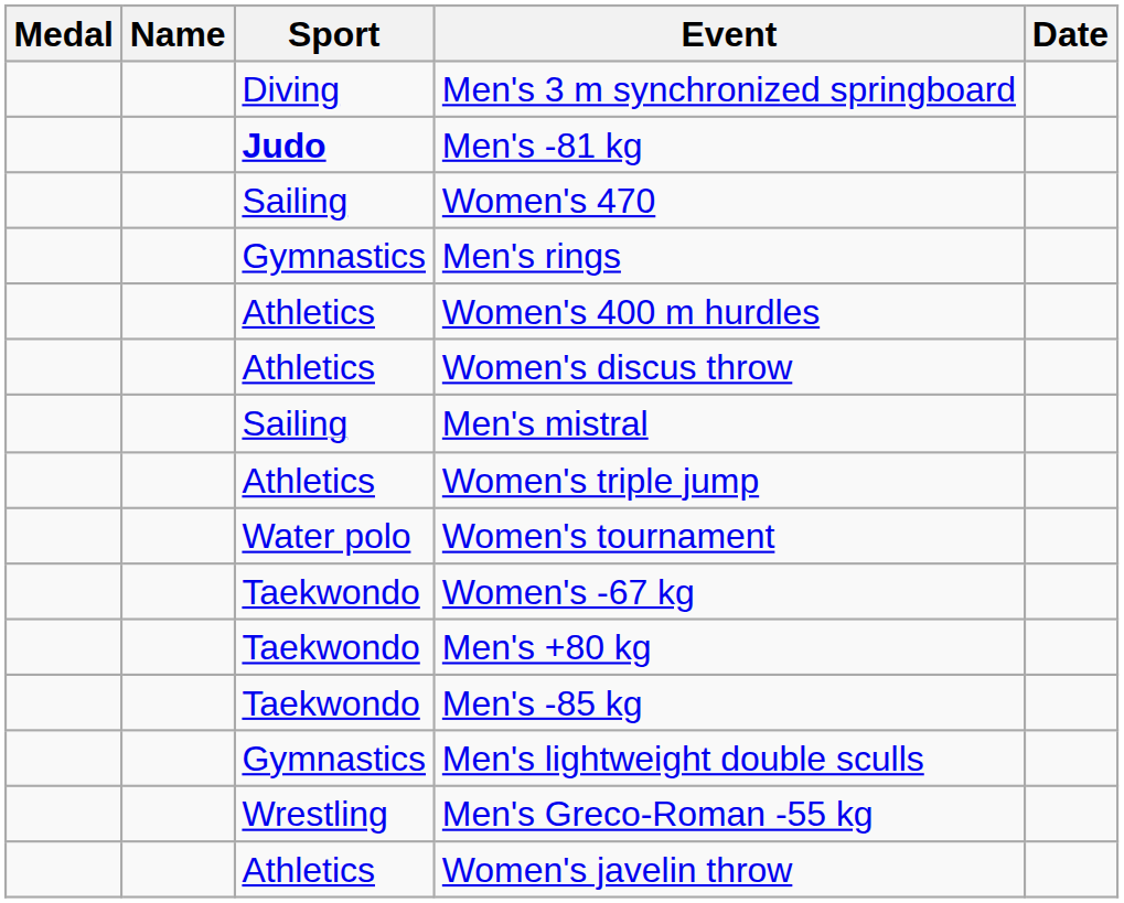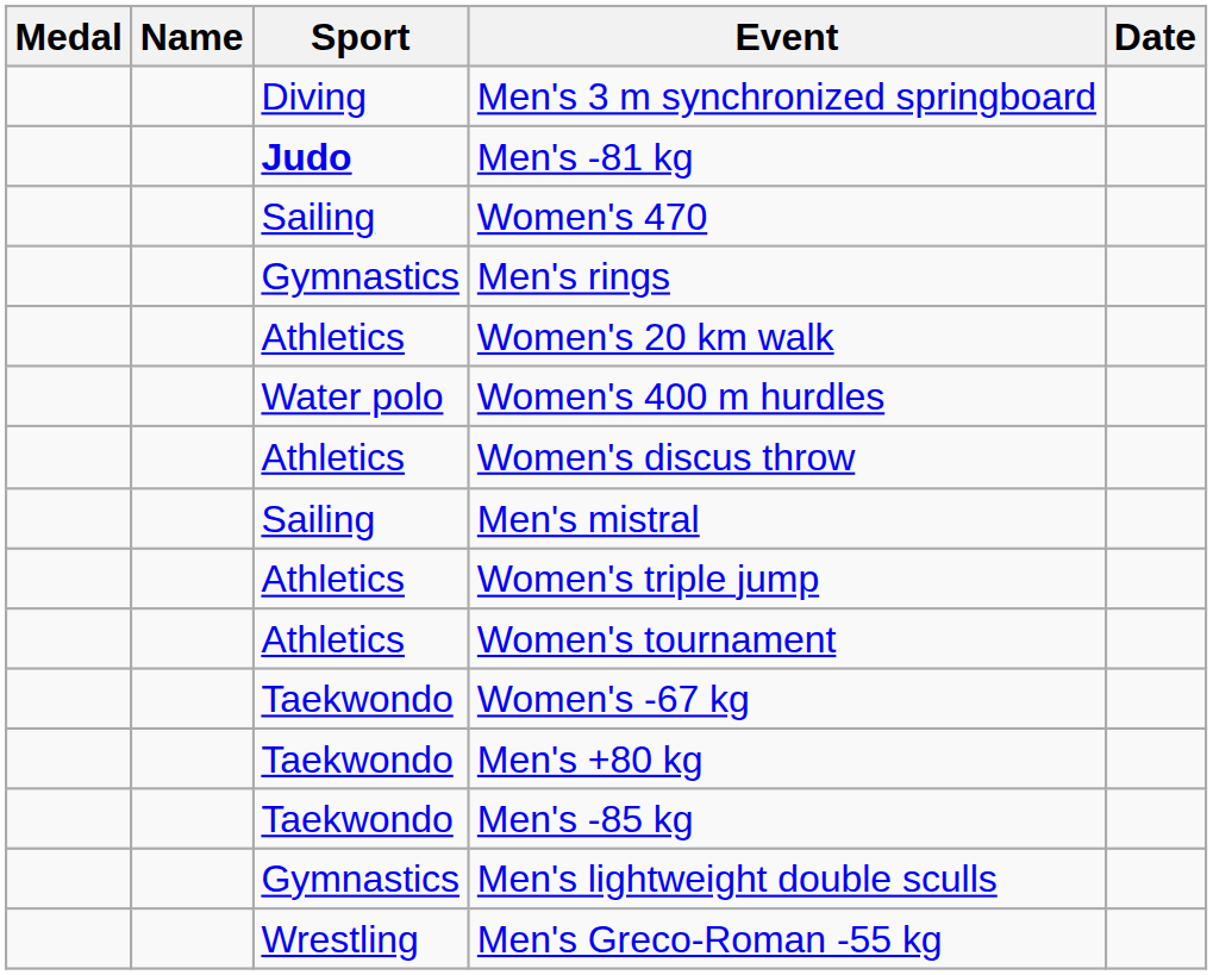+ row: Athletics | Women's 20 km walk
Women's 400 m hurdles | Sport: Athletics -> Water polo
Women's tournament | Sport: Water polo -> Athletics
- row: Athletics | Women's javelin throw
